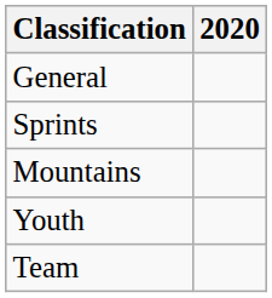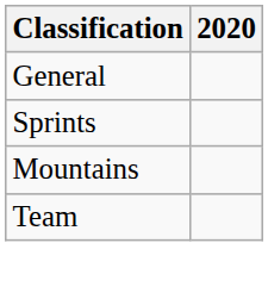- row: Youth
